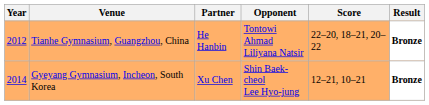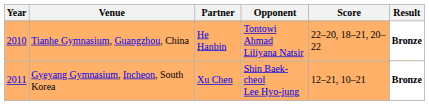Tianhe Gymnasium, Guangzhou, China | Year: 2012 -> 2010
Gyeyang Gymnasium, Incheon, South Korea | Year: 2014 -> 2011
